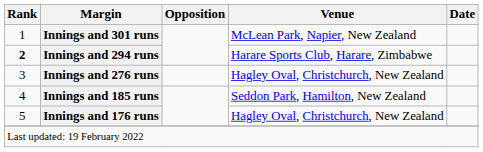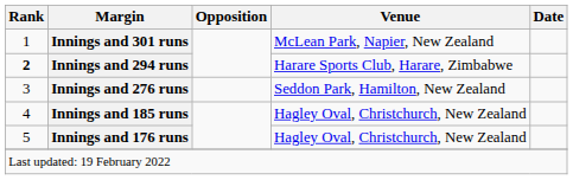Innings and 276 runs | Venue: Hagley Oval, Christchurch, New Zealand -> Seddon Park, Hamilton, New Zealand
Innings and 185 runs | Venue: Seddon Park, Hamilton, New Zealand -> Hagley Oval, Christchurch, New Zealand
